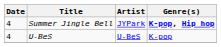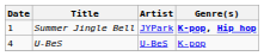Summer Jingle Bell | Date: 4 -> 1
